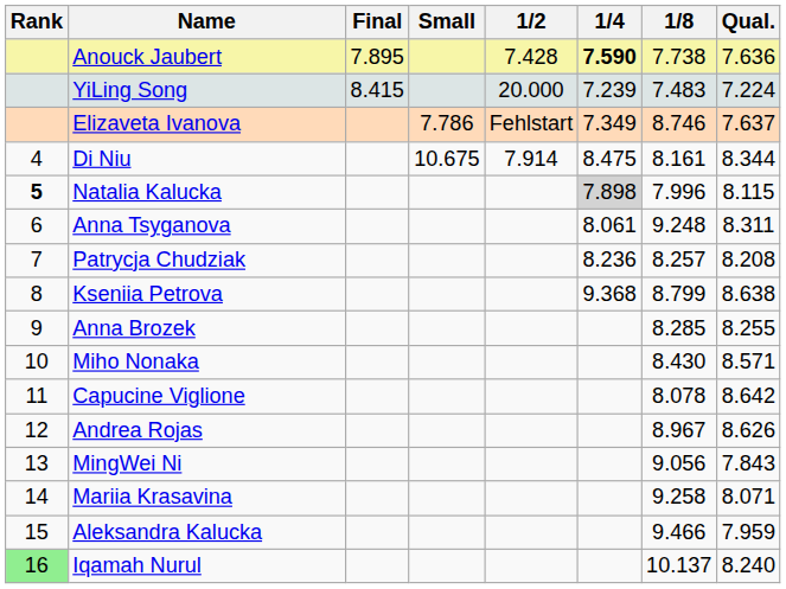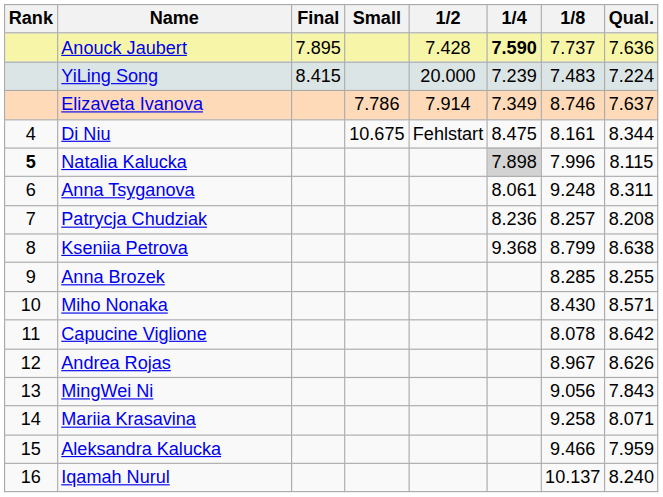Anouck Jaubert | 1/8: 7.738 -> 7.737
Elizaveta Ivanova | 1/2: Fehlstart -> 7.914
Di Niu | 1/2: 7.914 -> Fehlstart
Iqamah Nurul | Rank: lightgreen background -> no background
